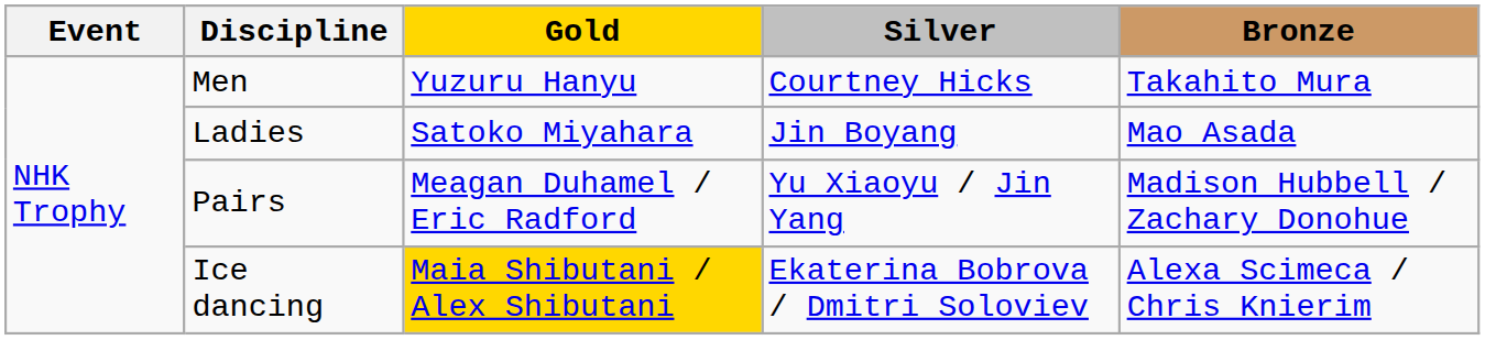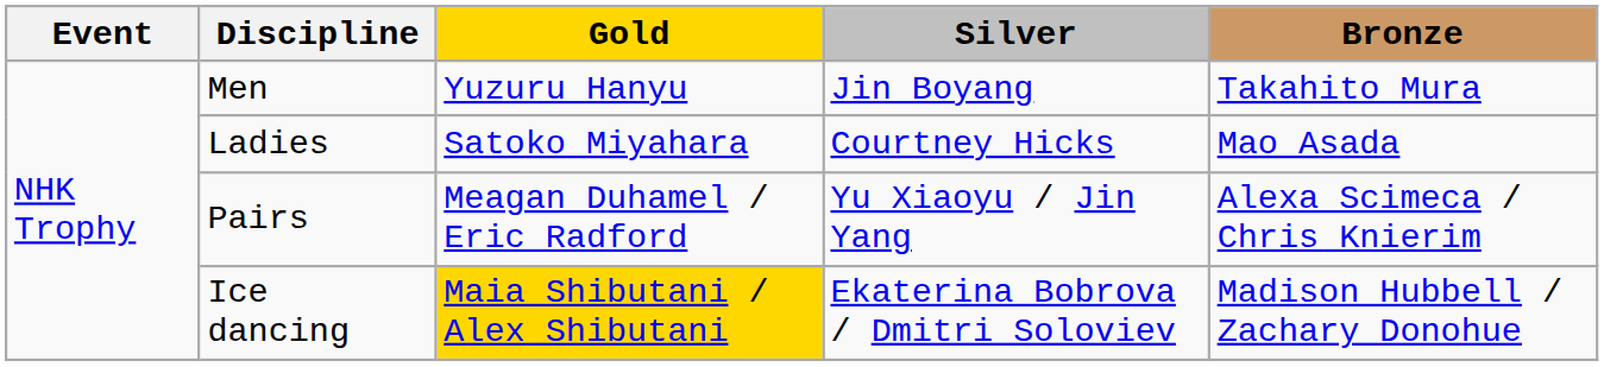Men | Silver: Courtney Hicks -> Jin Boyang
Ladies | Silver: Jin Boyang -> Courtney Hicks
Pairs | Bronze: Madison Hubbell / Zachary Donohue -> Alexa Scimeca / Chris Knierim
Ice dancing | Bronze: Alexa Scimeca / Chris Knierim -> Madison Hubbell / Zachary Donohue
